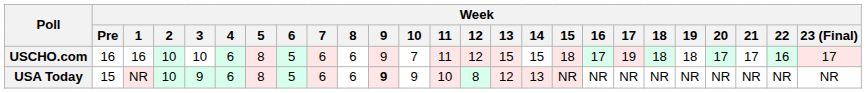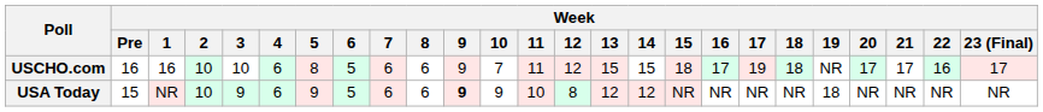USCHO.com | Week / 19: 18 -> NR
USA Today | Week / 5: 8 -> 9
USA Today | Week / 14: 13 -> 12
USA Today | Week / 19: NR -> 18
